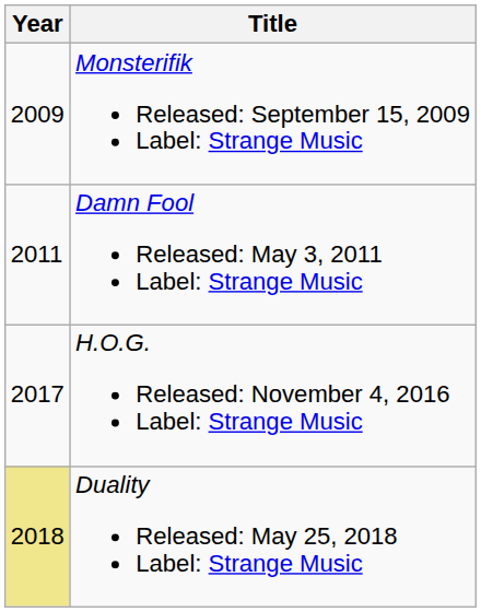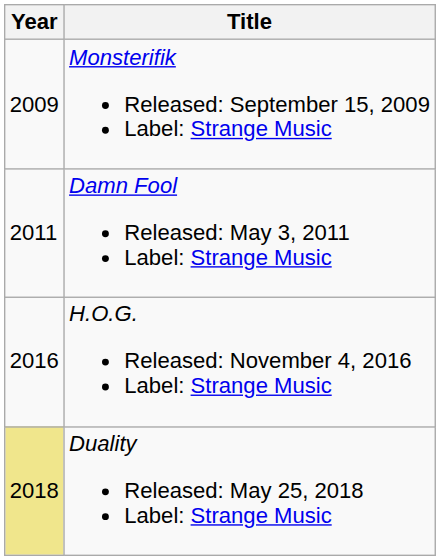H.O.G. Released: November 4, 2016 Label: Strange Music | Year: 2017 -> 2016
